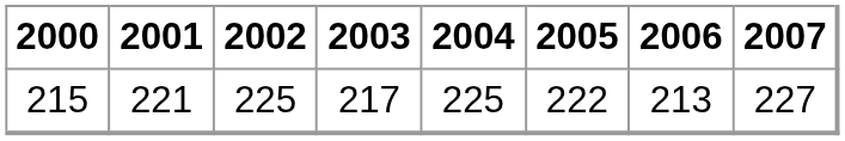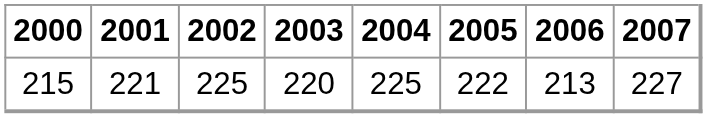215 | 2003: 217 -> 220
